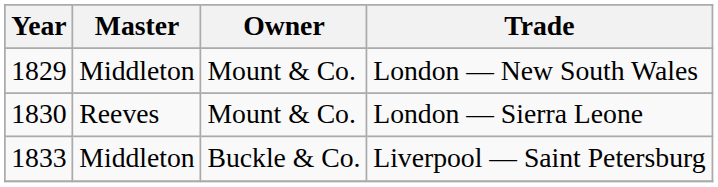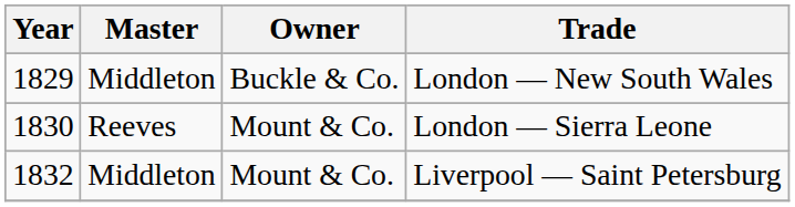London — New South Wales | Owner: Mount & Co. -> Buckle & Co.
Liverpool — Saint Petersburg | Year: 1833 -> 1832
Liverpool — Saint Petersburg | Owner: Buckle & Co. -> Mount & Co.
